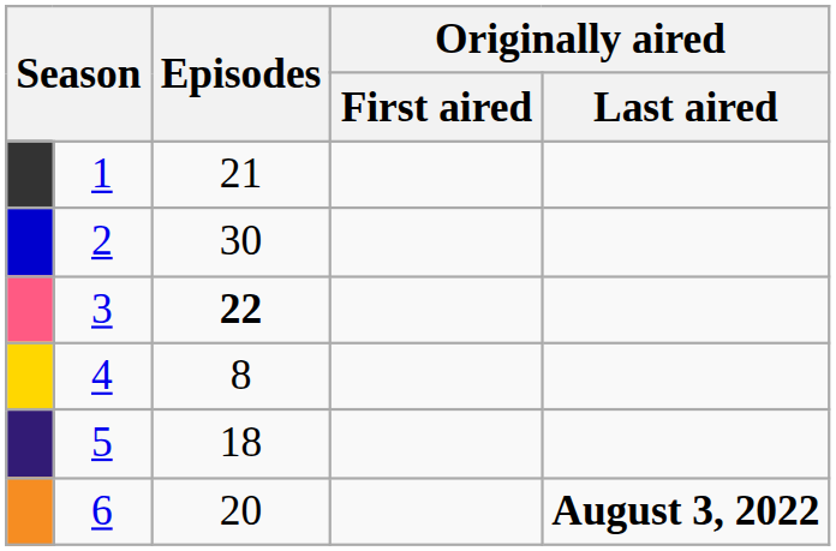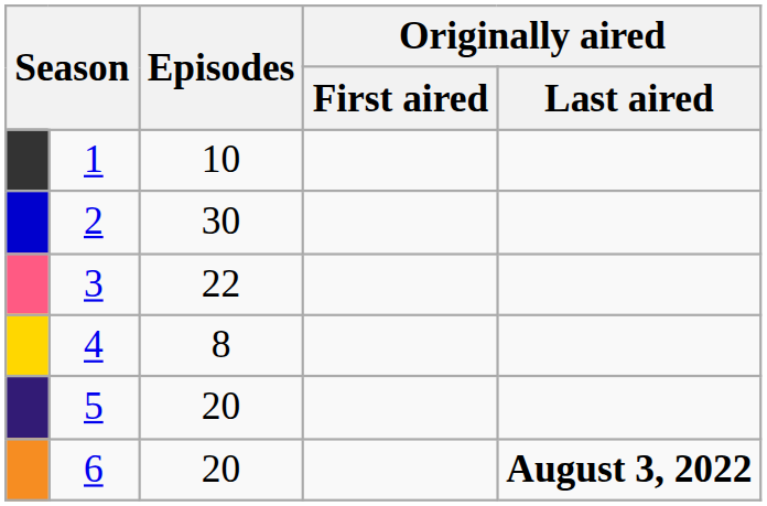1 | Episodes: 21 -> 10
3 | Episodes: bold -> normal
5 | Episodes: 18 -> 20
